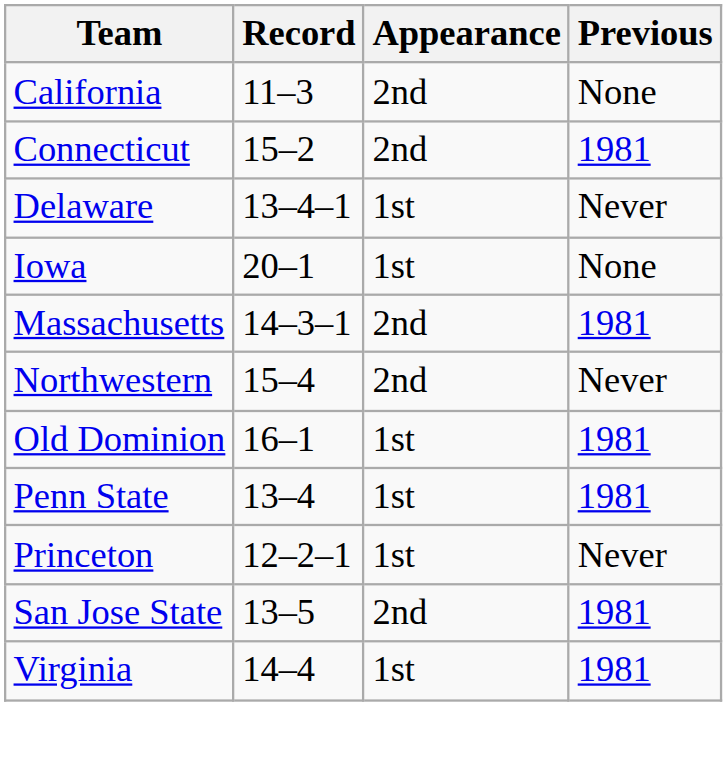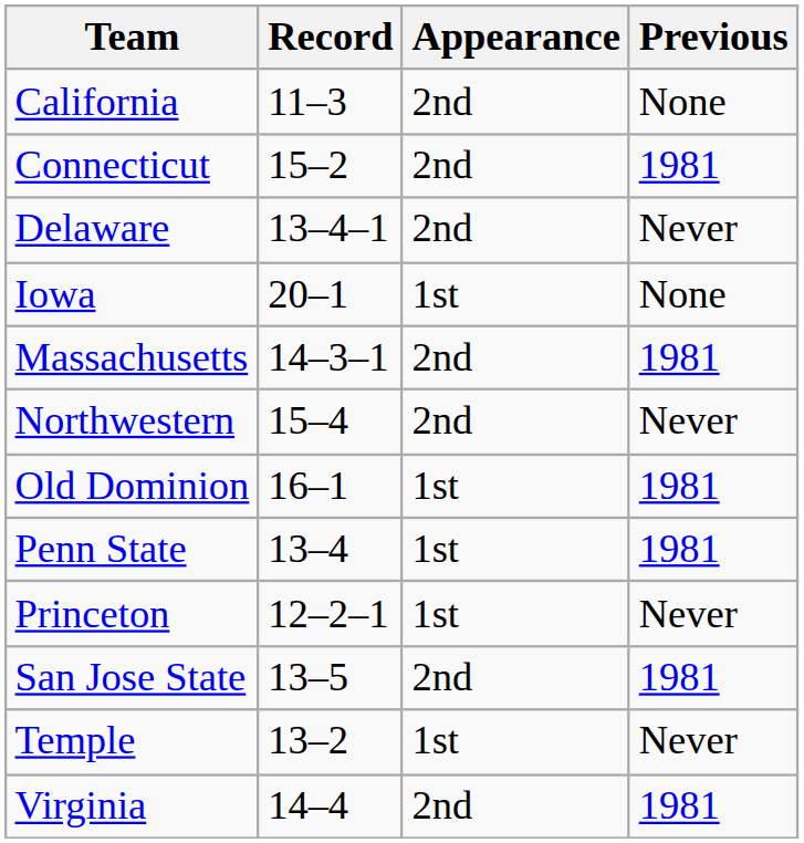Delaware | Appearance: 1st -> 2nd
+ row: Temple | 13–2 | 1st | Never
Virginia | Appearance: 1st -> 2nd
